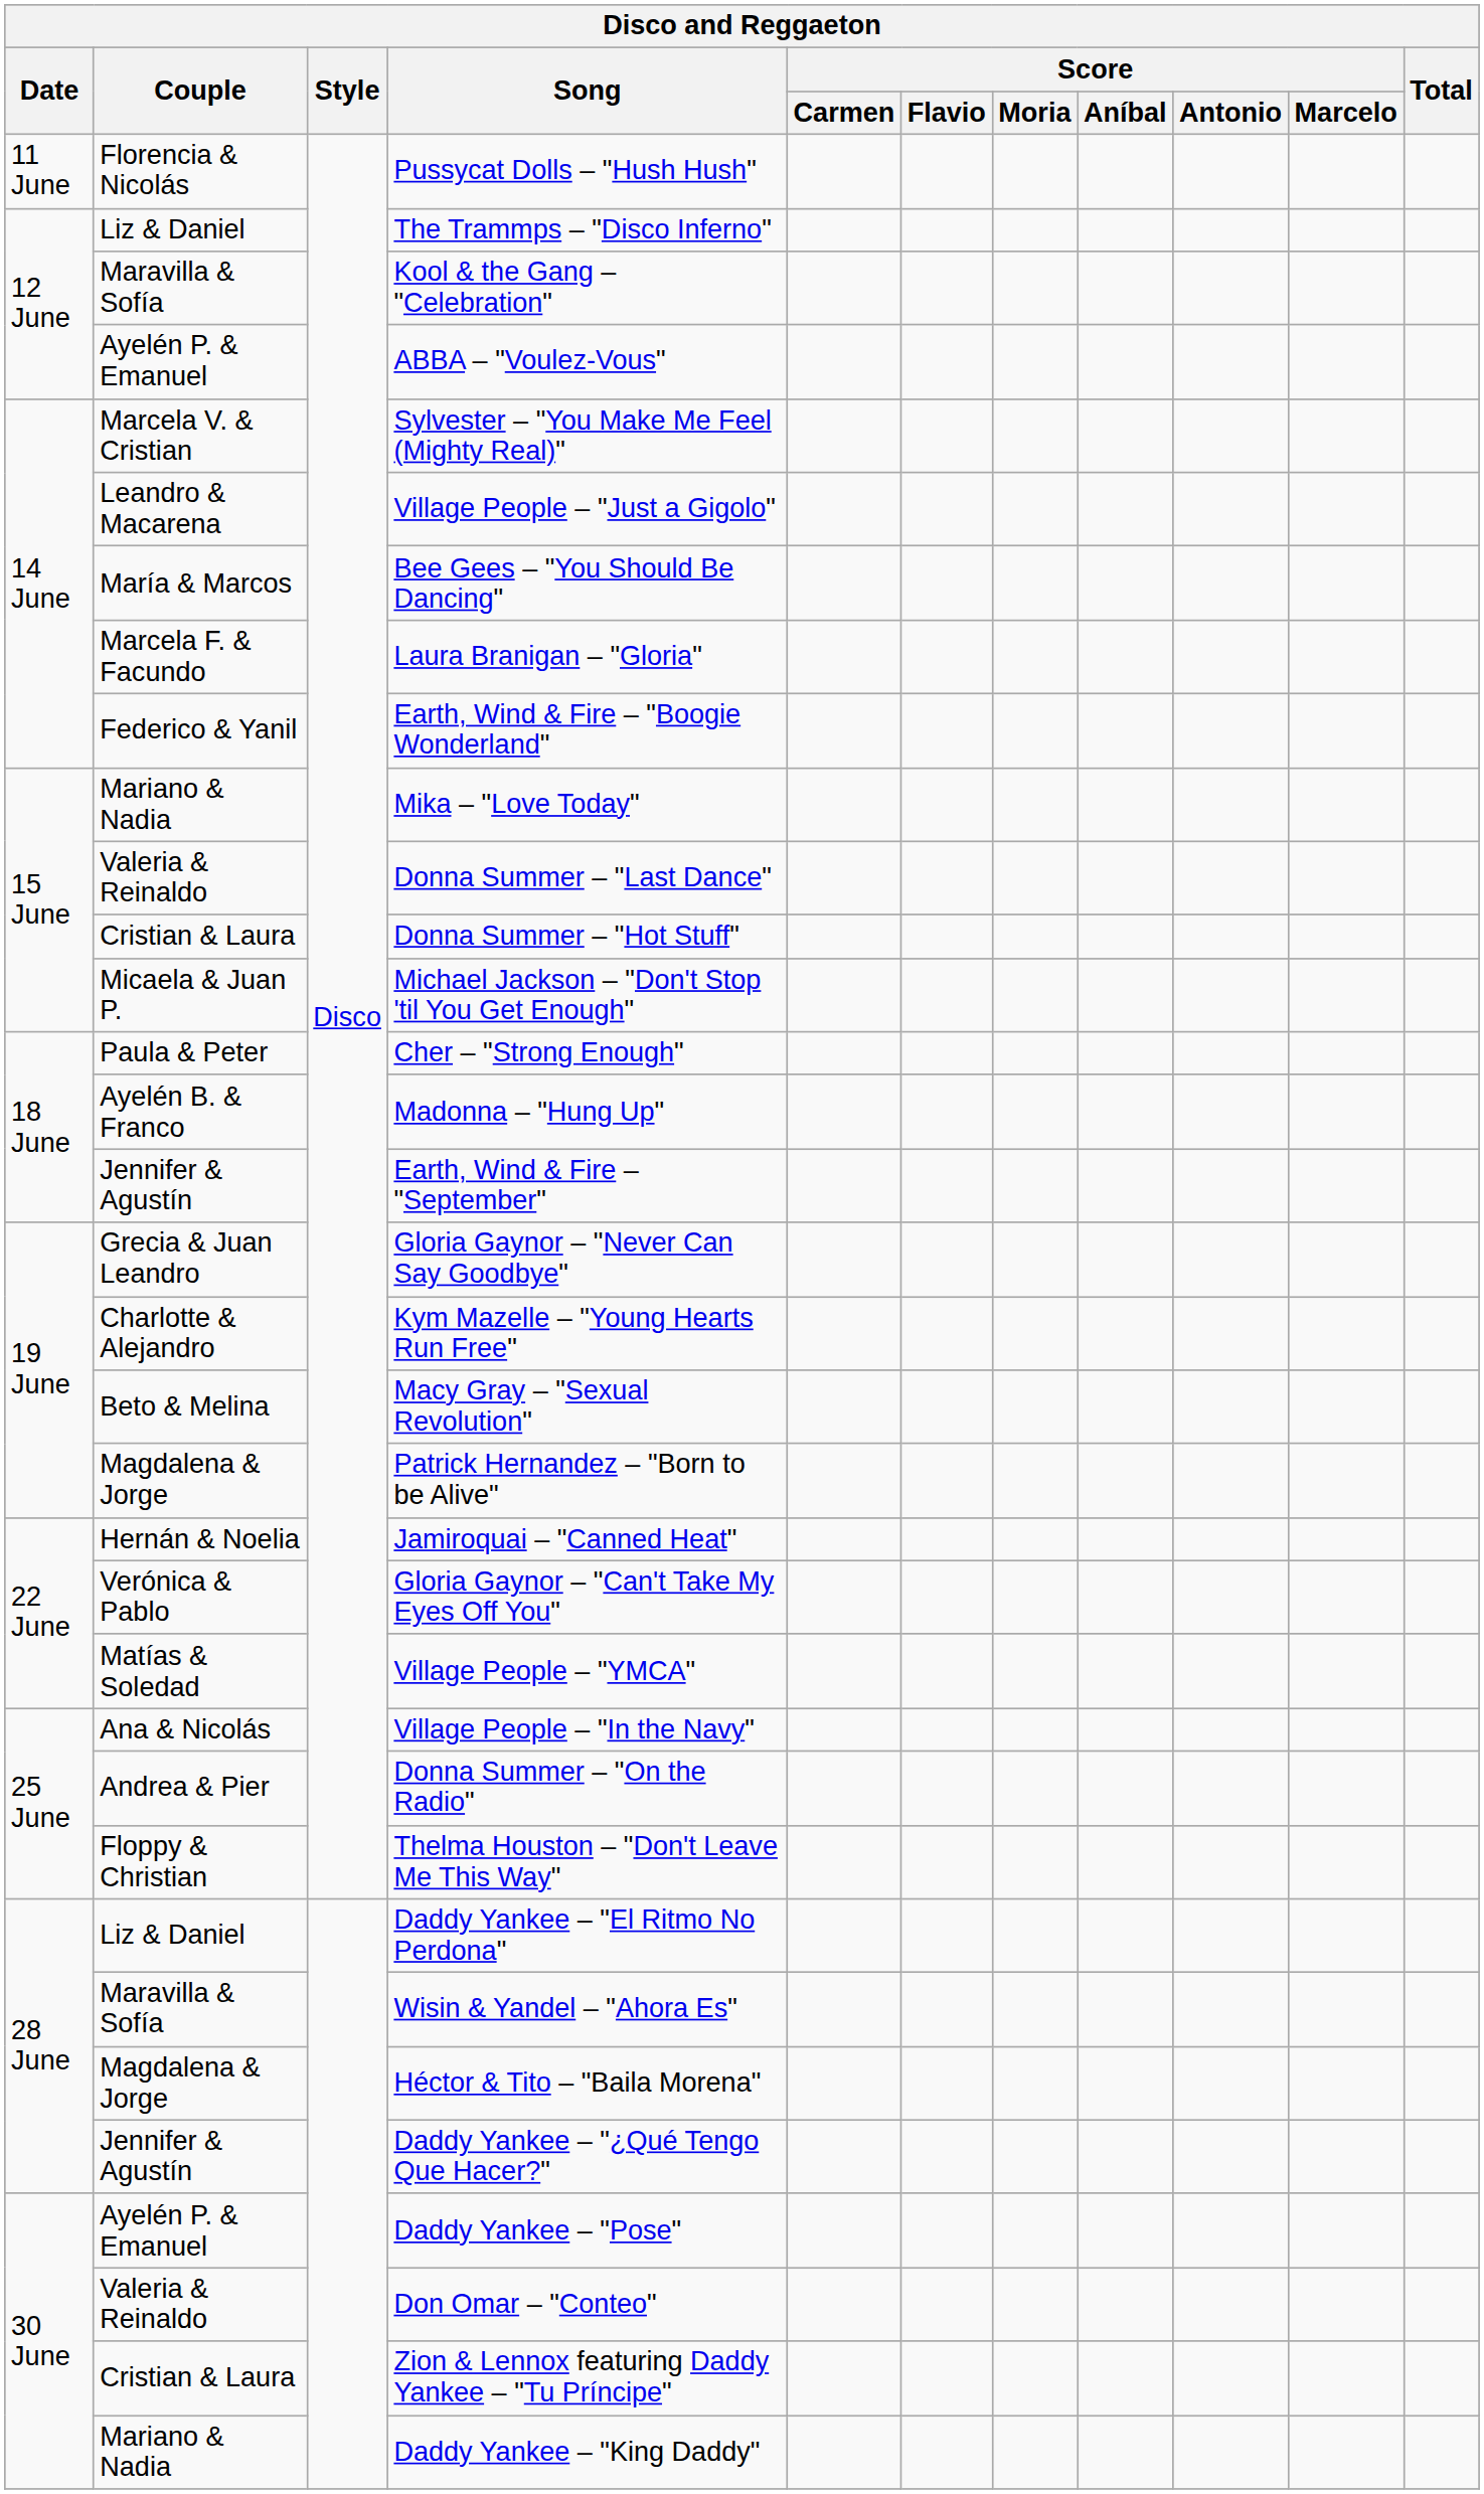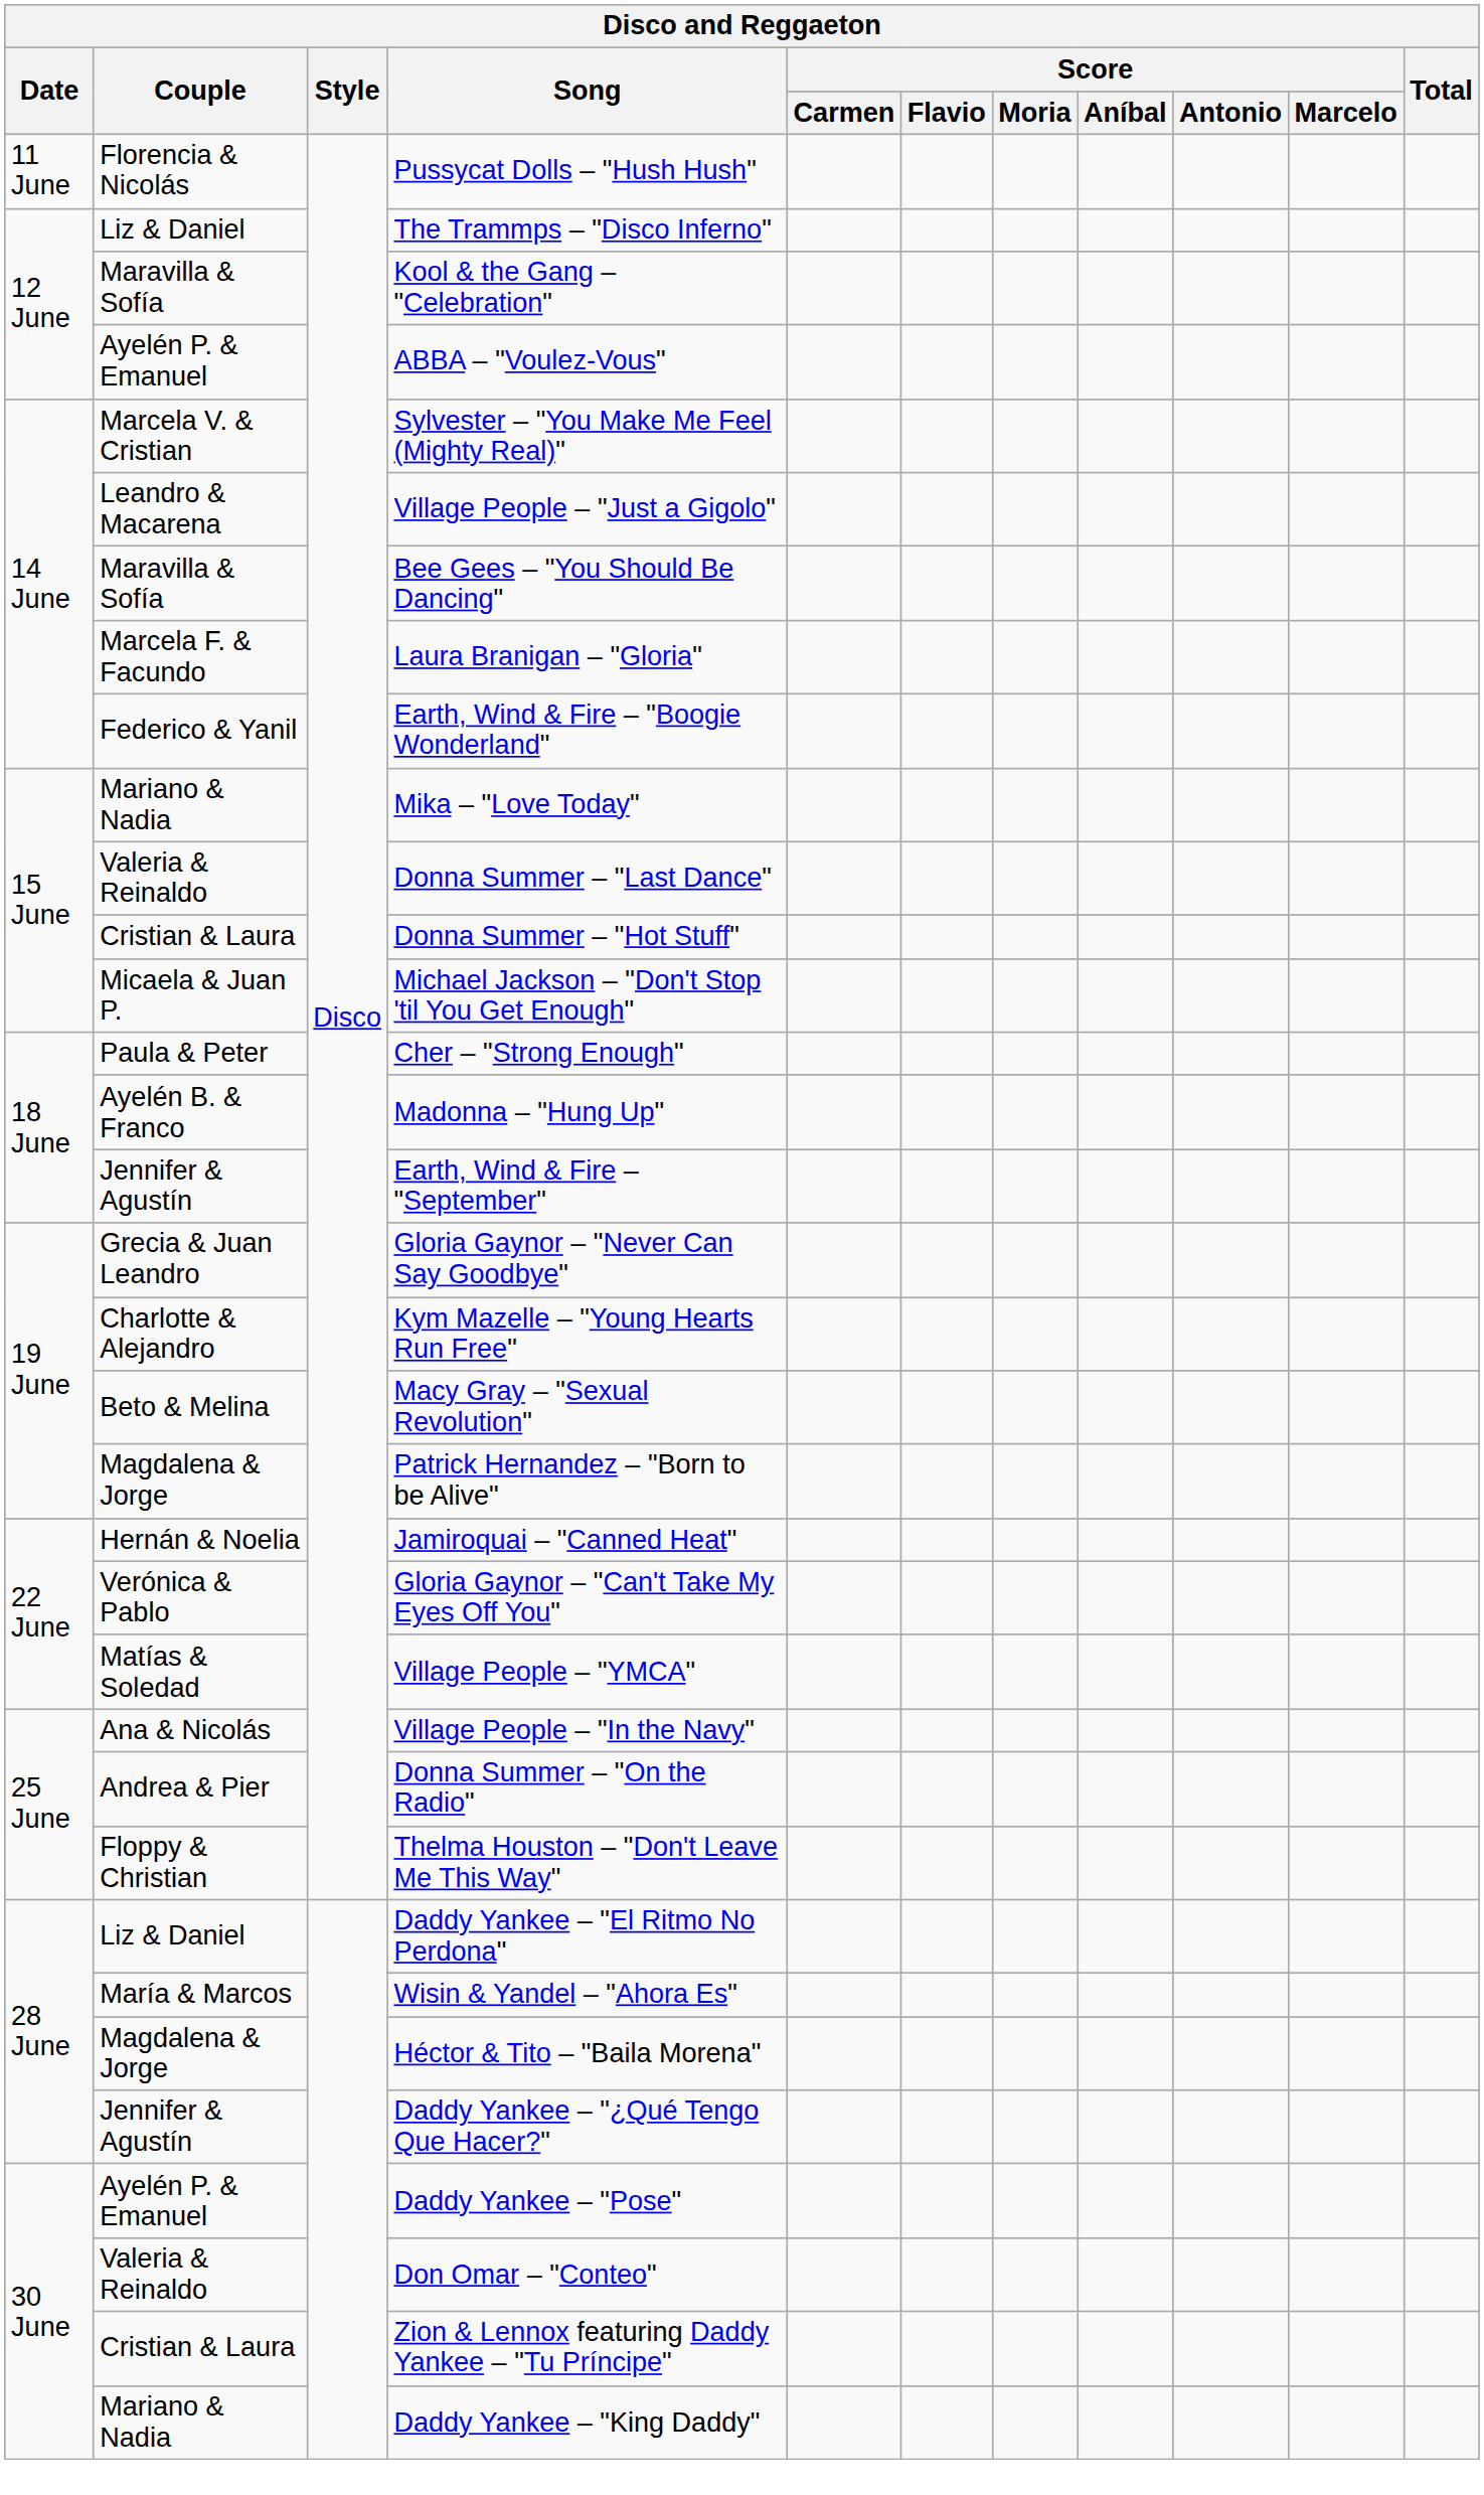Bee Gees – "You Should Be Dancing" | Couple: María & Marcos -> Maravilla & Sofía
Wisin & Yandel – "Ahora Es" | Couple: Maravilla & Sofía -> María & Marcos
